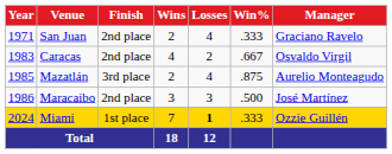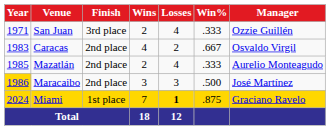San Juan | Finish: 2nd place -> 3rd place
San Juan | Manager: Graciano Ravelo -> Ozzie Guillén
Mazatlán | Finish: 3rd place -> 2nd place
Mazatlán | Win%: .875 -> .333
Maracaibo | Year: no background -> gold background
Miami | Win%: .333 -> .875
Miami | Manager: Ozzie Guillén -> Graciano Ravelo
